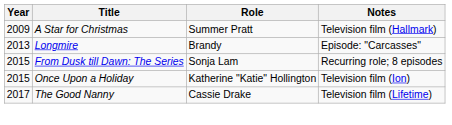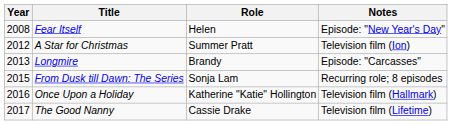+ row: 2008 | Fear Itself | Helen | Episode: "New Year's Day"
A Star for Christmas | Year: 2009 -> 2012
A Star for Christmas | Notes: Television film (Hallmark) -> Television film (Ion)
Once Upon a Holiday | Year: 2015 -> 2016
Once Upon a Holiday | Notes: Television film (Ion) -> Television film (Hallmark)
